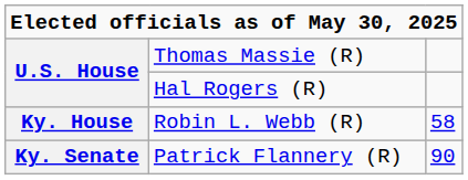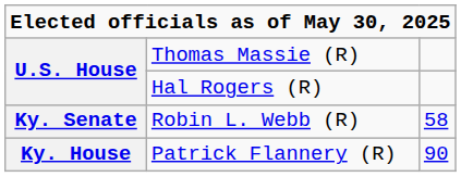Robin L. Webb (R) | column 1: Ky. House -> Ky. Senate
Patrick Flannery (R) | column 1: Ky. Senate -> Ky. House
